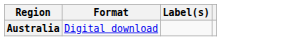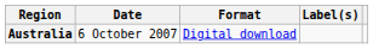+ column: Date | 6 October 2007
